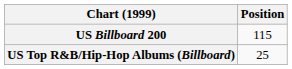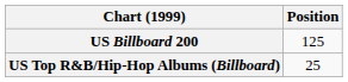US Billboard 200 | Position: 115 -> 125
